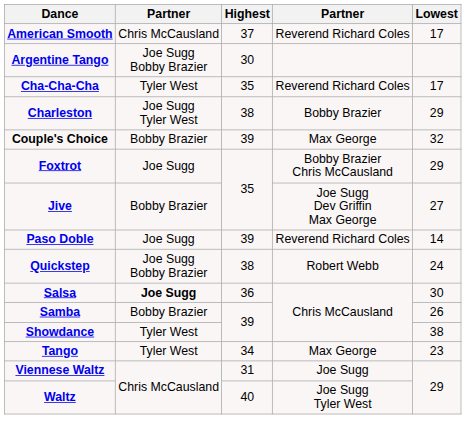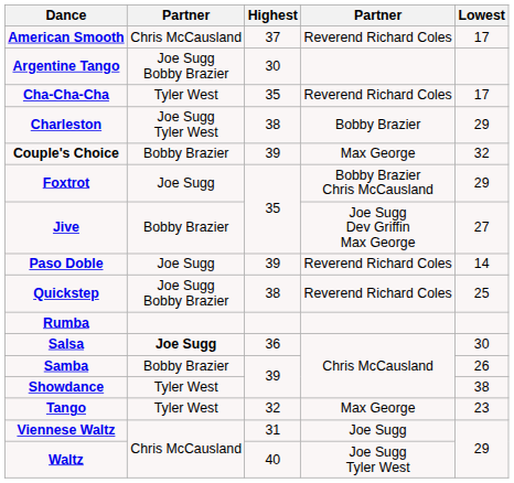Quickstep | column 4: Robert Webb -> Reverend Richard Coles
Quickstep | Lowest: 24 -> 25
+ row: Rumba
Tango | Highest: 34 -> 32
